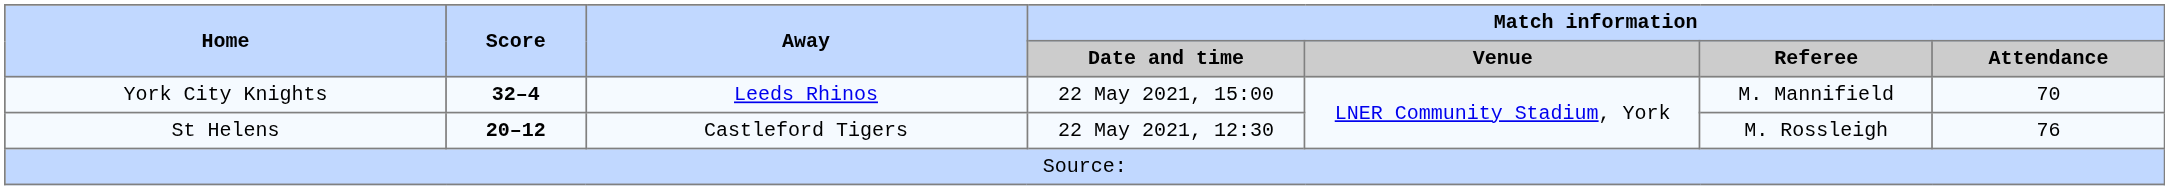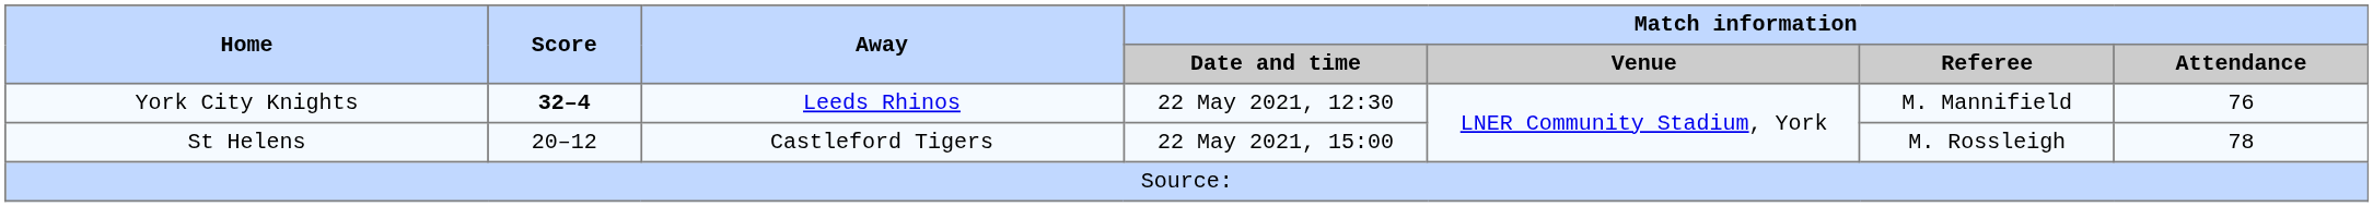York City Knights | Match information / Date and time: 22 May 2021, 15:00 -> 22 May 2021, 12:30
York City Knights | Match information / Attendance: 70 -> 76
St Helens | Score: bold -> normal
St Helens | Match information / Date and time: 22 May 2021, 12:30 -> 22 May 2021, 15:00
St Helens | Match information / Attendance: 76 -> 78
